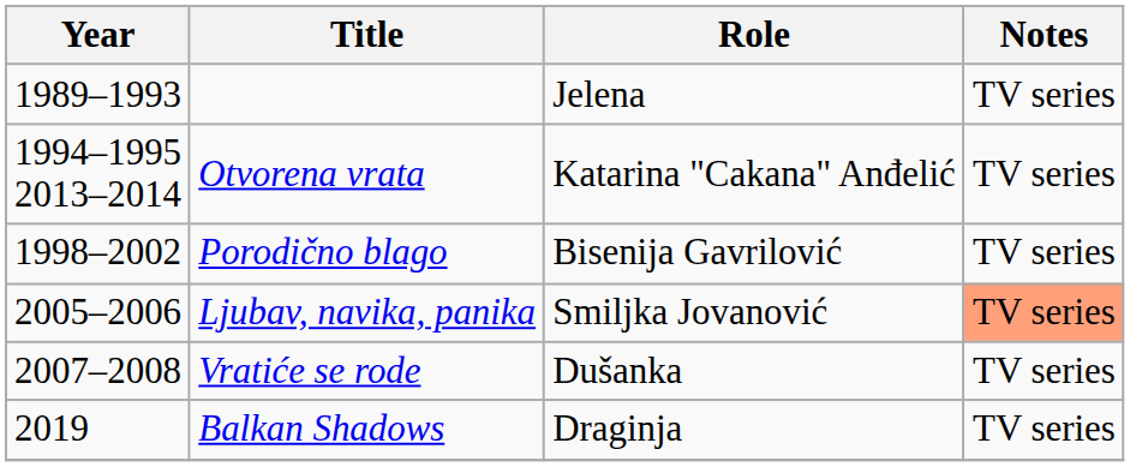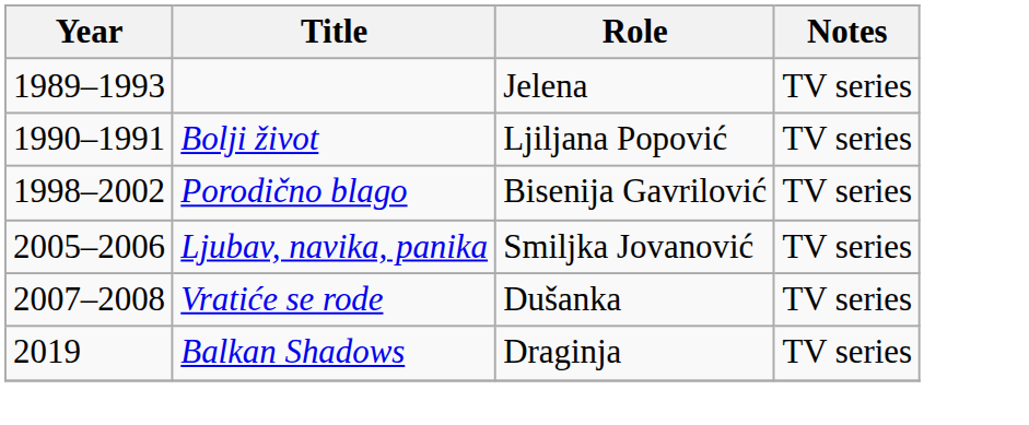+ row: 1990–1991 | Bolji život | Ljiljana Popović | TV series
- row: 1994–1995 2013–2014 | Otvorena vrata | Katarina "Cakana" Anđelić | TV series
Ljubav, navika, panika | Notes: lightsalmon background -> no background
